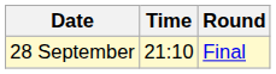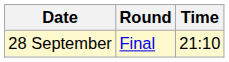columns swapped: Time <-> Round
